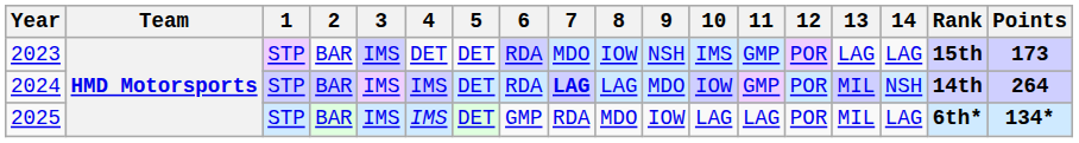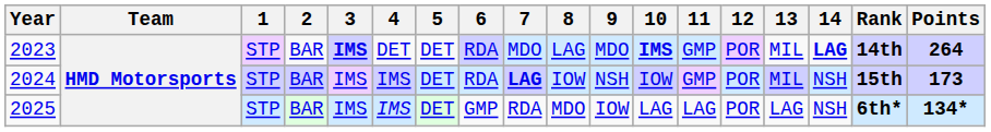2023 | 3: normal -> bold
2023 | 8: IOW -> LAG
2023 | 9: NSH -> MDO
2023 | 10: normal -> bold
2023 | 13: LAG -> MIL
2023 | 14: normal -> bold
2023 | Rank: 15th -> 14th
2023 | Points: 173 -> 264
2024 | 8: LAG -> IOW
2024 | 9: MDO -> NSH
2024 | Rank: 14th -> 15th
2024 | Points: 264 -> 173
2025 | 13: MIL -> LAG
2025 | 14: LAG -> NSH
